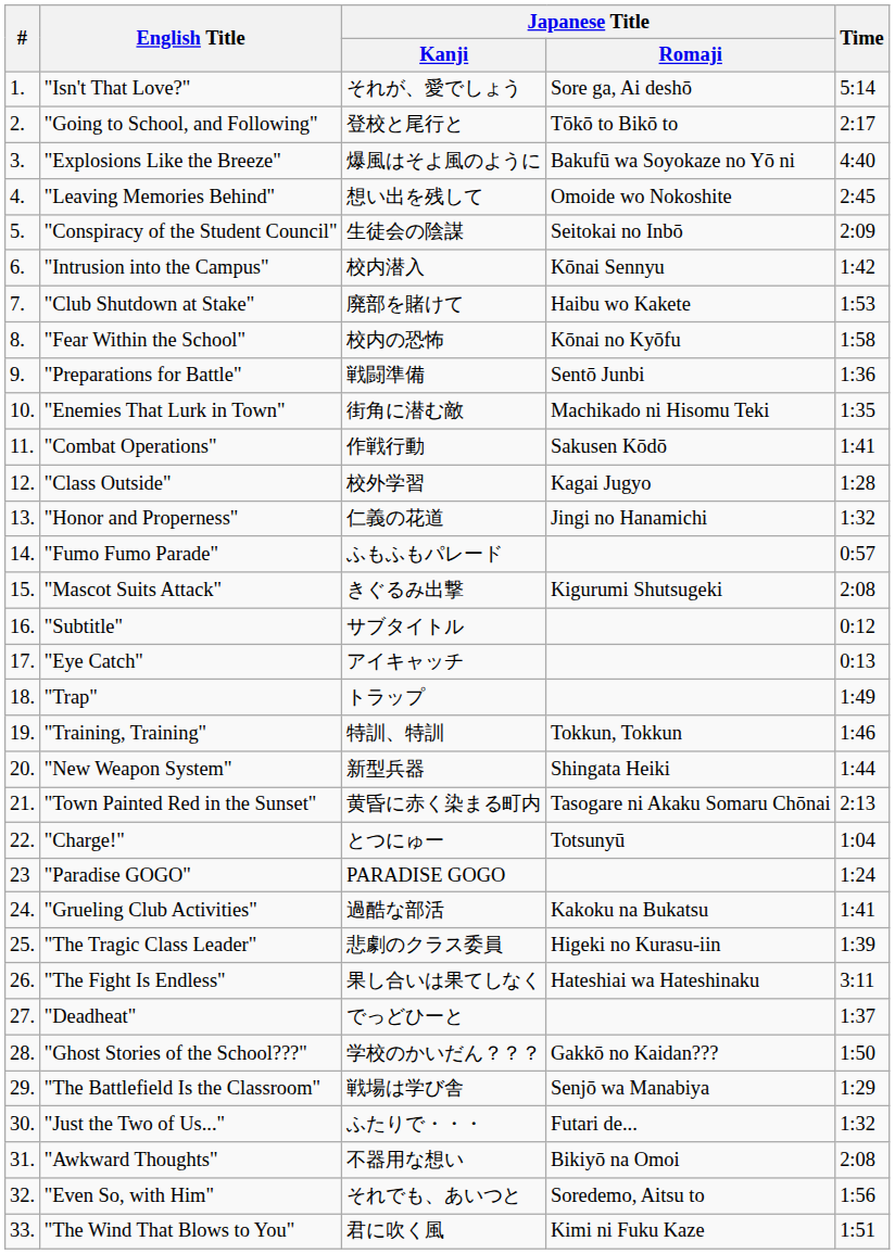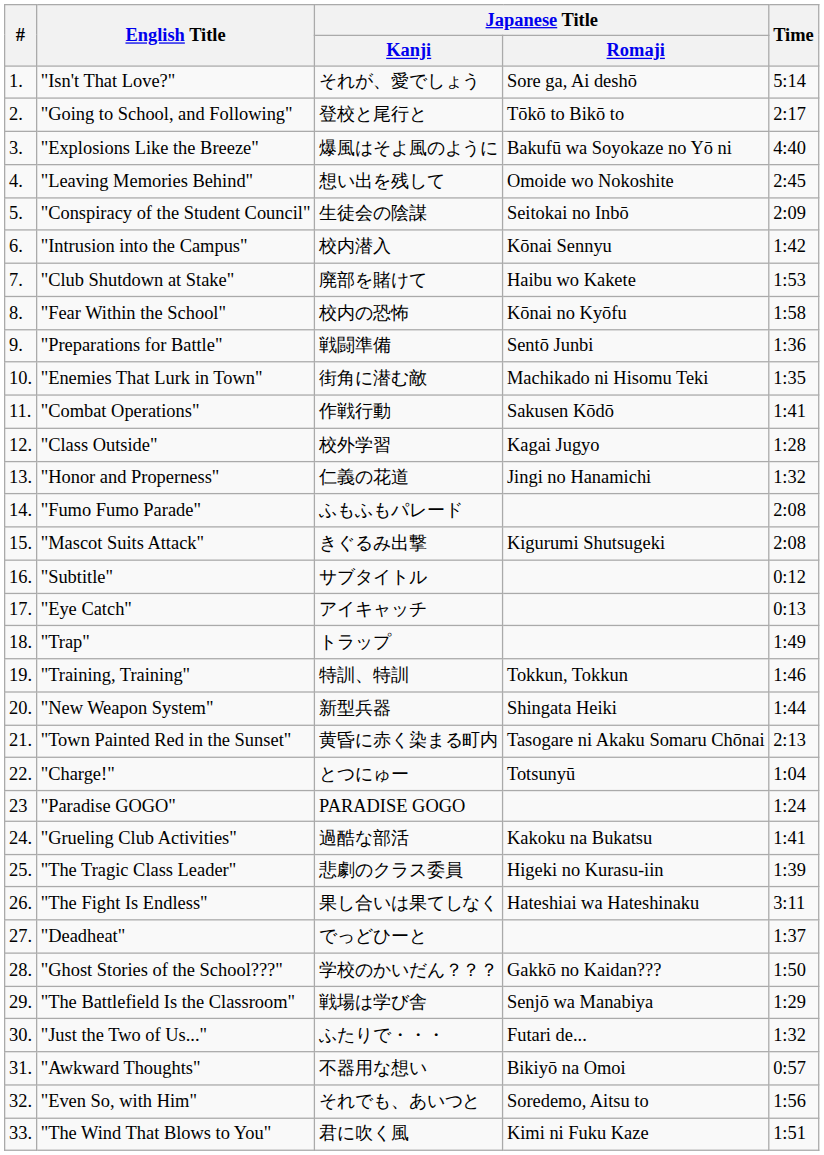"Fumo Fumo Parade" | Time: 0:57 -> 2:08
"Awkward Thoughts" | Time: 2:08 -> 0:57
